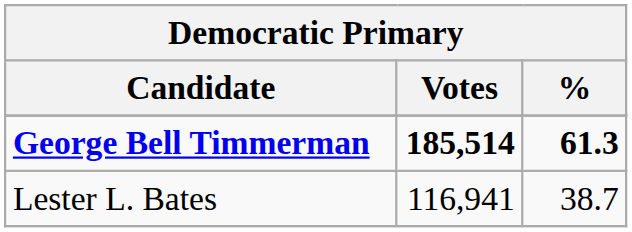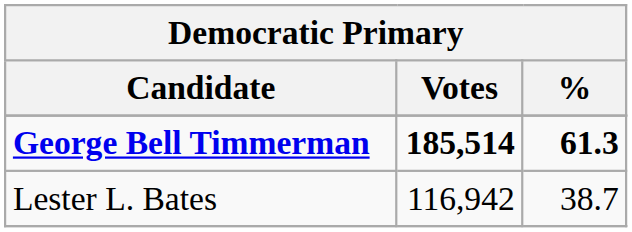Lester L. Bates | Votes: 116,941 -> 116,942
